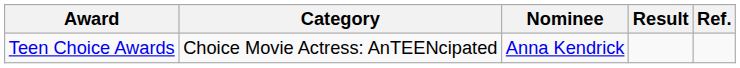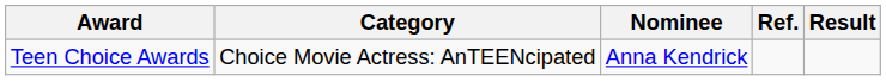columns swapped: Result <-> Ref.
